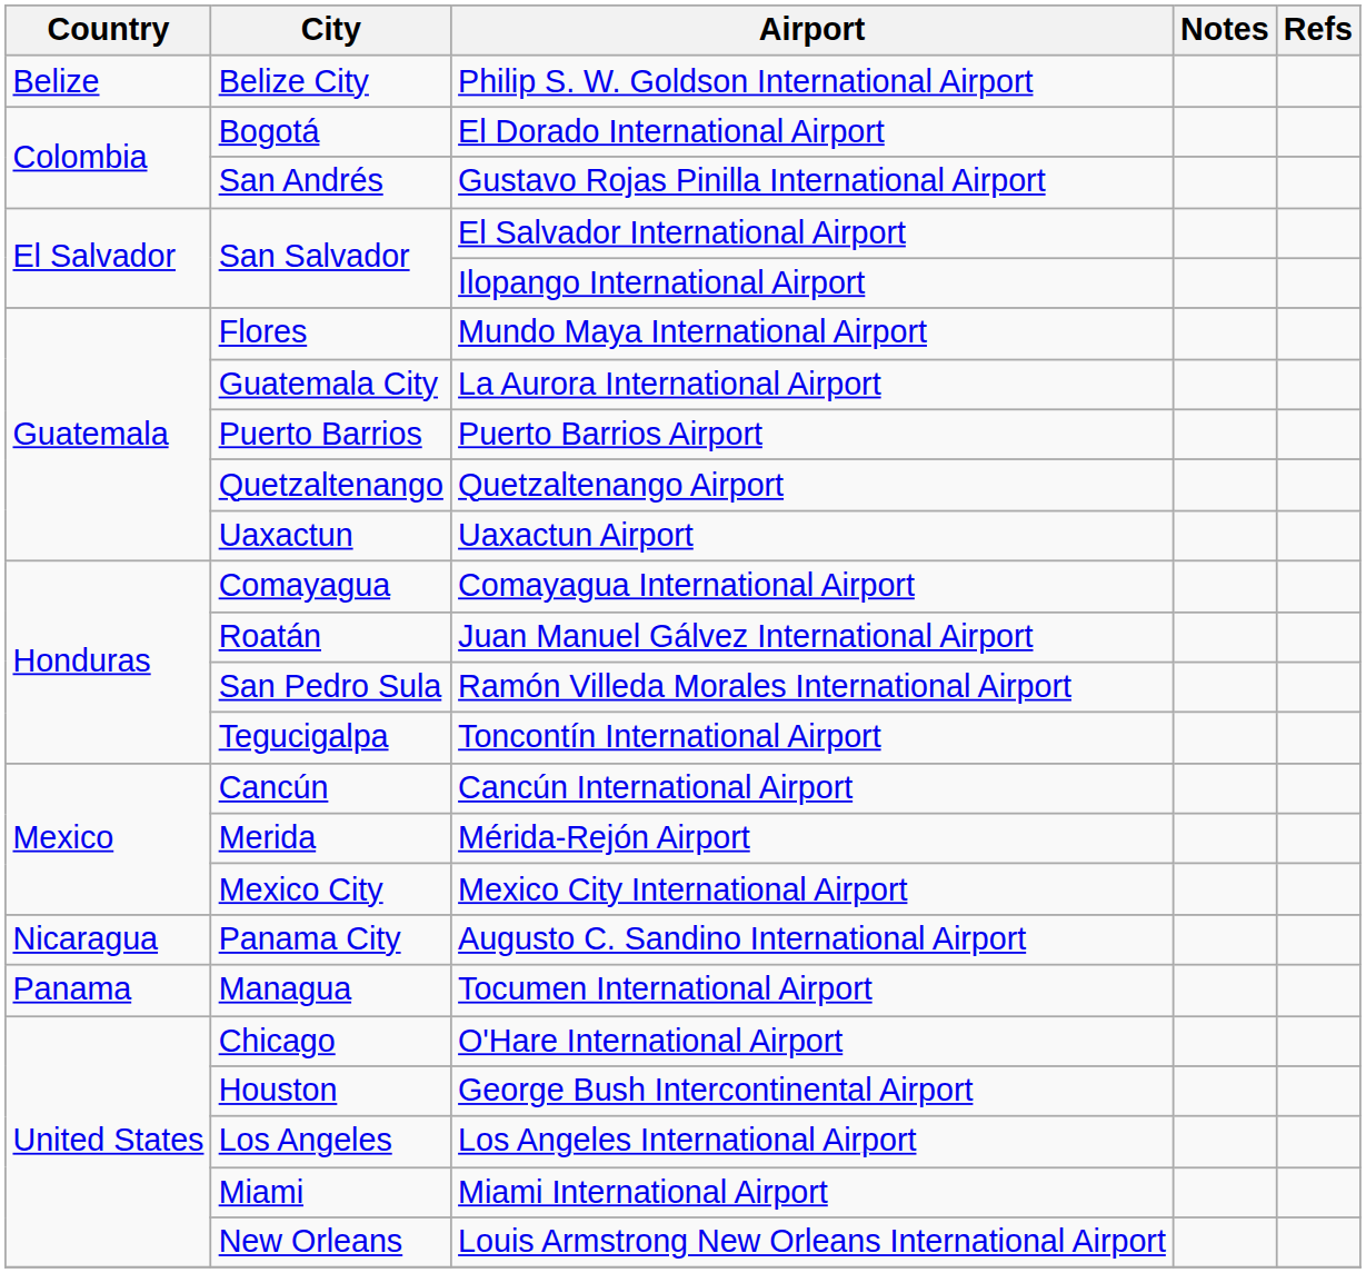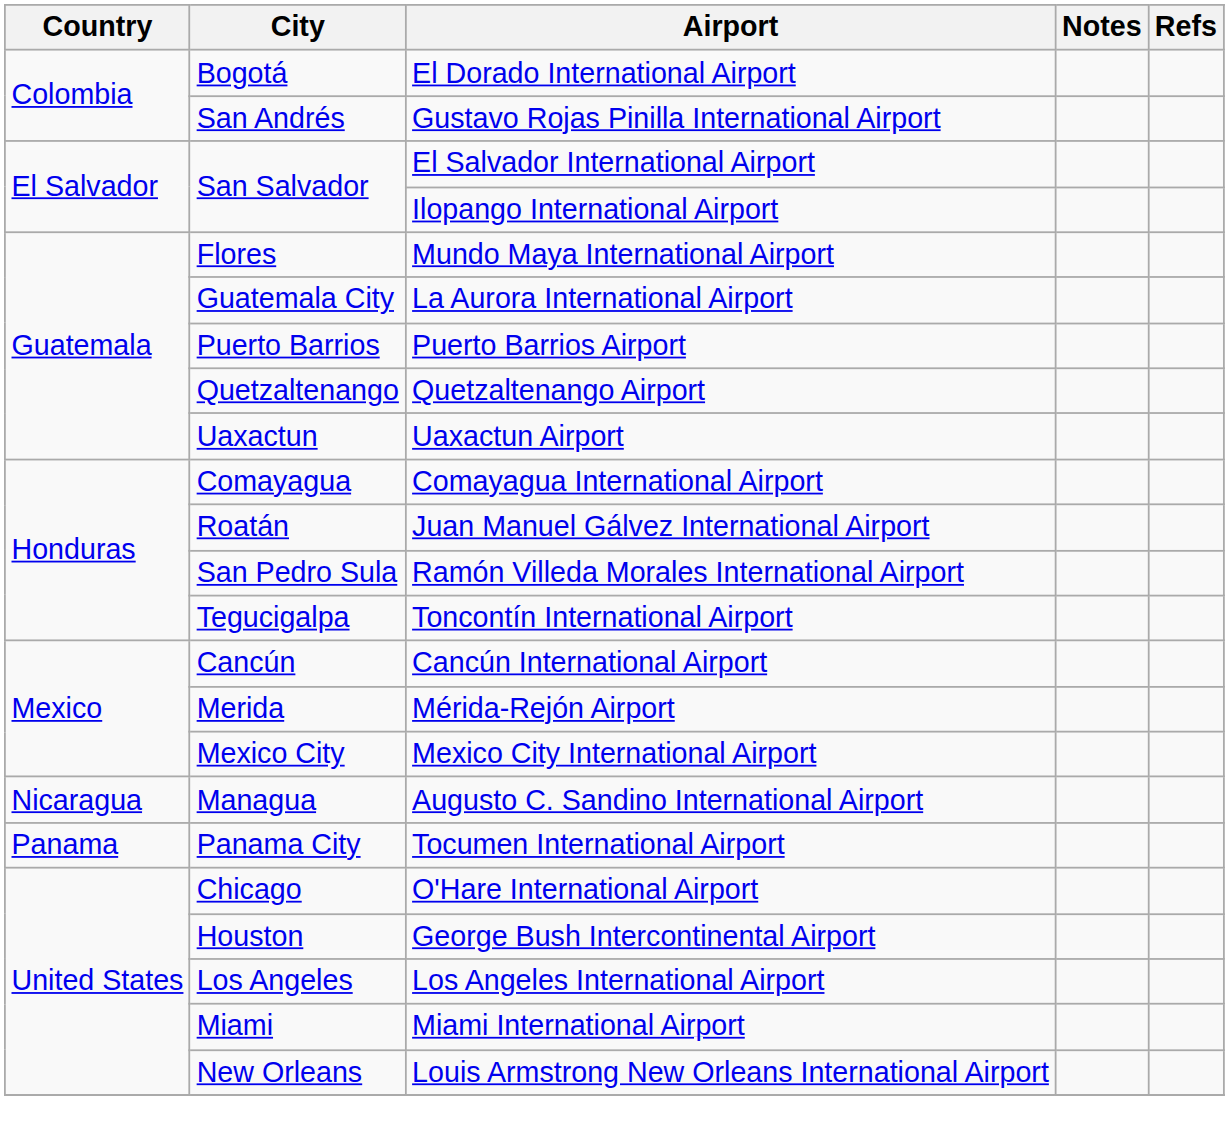- row: Belize | Belize City | Philip S. W. Goldson International Airport
Augusto C. Sandino International Airport | City: Panama City -> Managua
Tocumen International Airport | City: Managua -> Panama City
